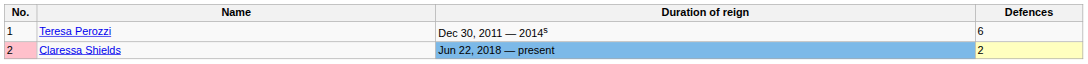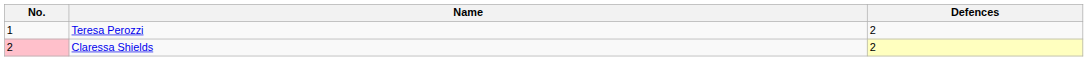- column: Duration of reign | Dec 30, 2011 — 2014s | Jun 22, 2018 — present
Teresa Perozzi | Defences: 6 -> 2
